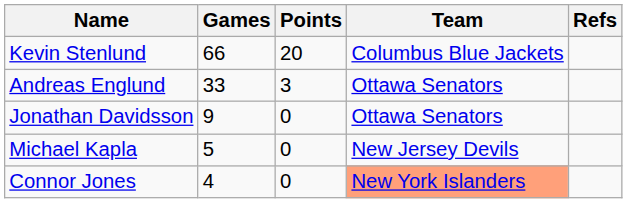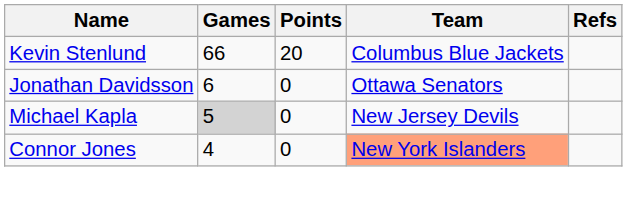- row: Andreas Englund | 33 | 3 | Ottawa Senators
Jonathan Davidsson | Games: 9 -> 6
Michael Kapla | Games: no background -> lightgrey background
